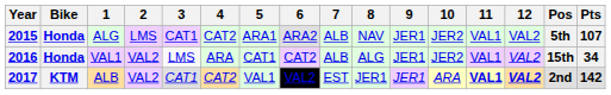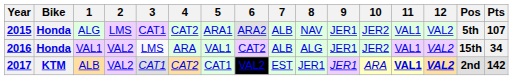2016 | 5: CAT1 -> VAL1
2017 | 5: VAL1 -> CAT1
